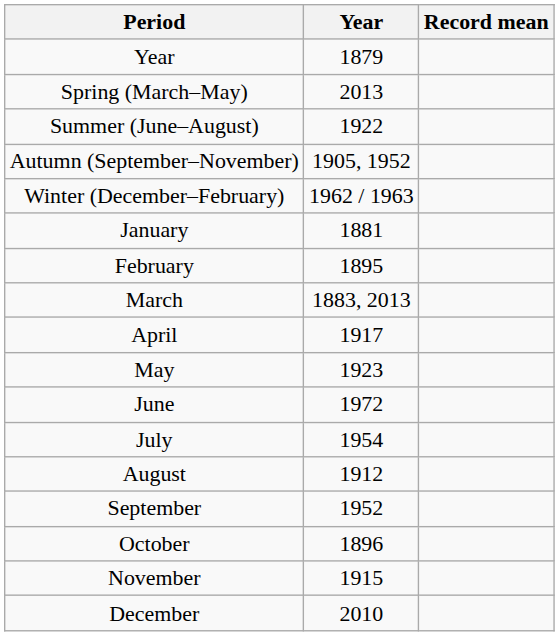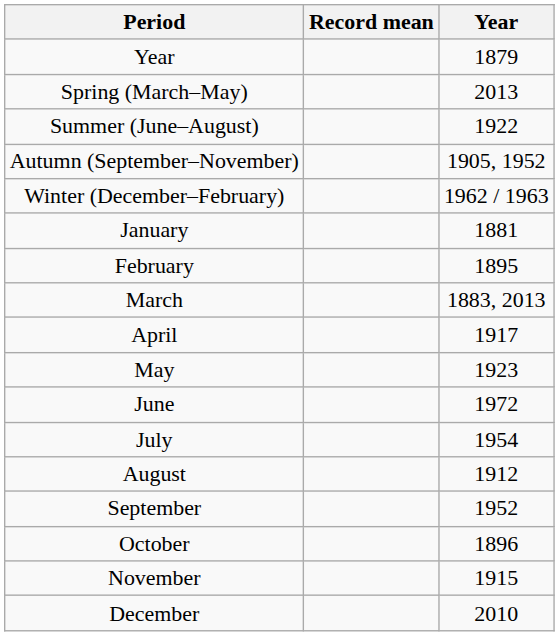columns swapped: Record mean <-> Year
